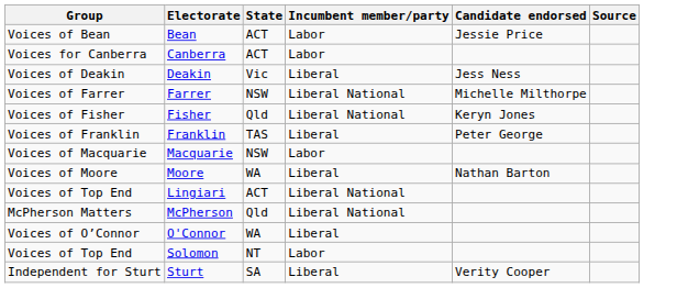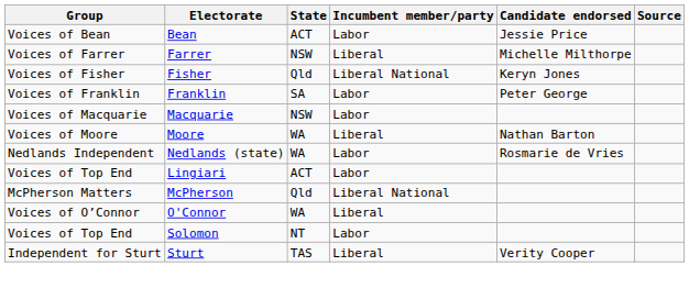- row: Voices for Canberra | Canberra | ACT | Labor
- row: Voices of Deakin | Deakin | Vic | Liberal | Jess Ness
Farrer | Incumbent member/party: Liberal National -> Liberal
Franklin | State: TAS -> SA
Franklin | Incumbent member/party: Liberal -> Labor
+ row: Nedlands Independent | Nedlands (state) | WA | Labor | Rosmarie de Vries
Lingiari | Incumbent member/party: Liberal National -> Labor
Sturt | State: SA -> TAS
